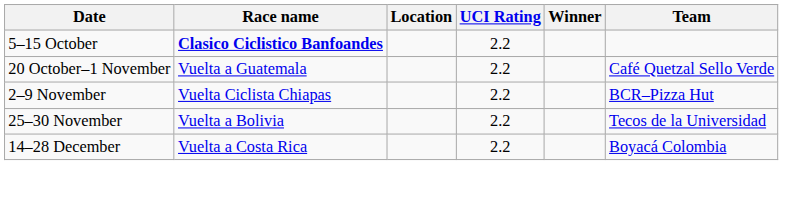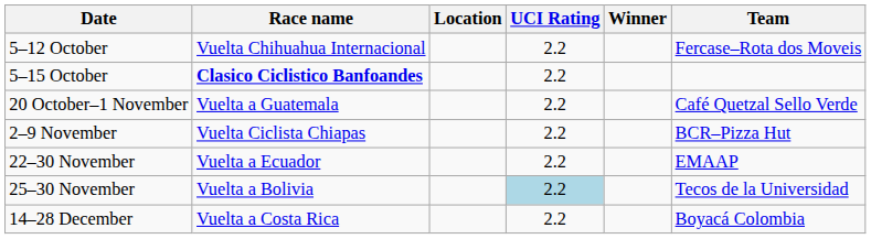+ row: 5–12 October | Vuelta Chihuahua Internacional | 2.2 | Fercase–Rota dos Moveis
+ row: 22–30 November | Vuelta a Ecuador | 2.2 | EMAAP
25–30 November | UCI Rating: no background -> lightblue background
